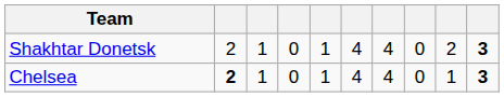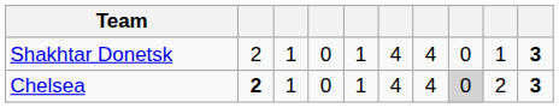Shakhtar Donetsk | column 9: 2 -> 1
Chelsea | column 8: no background -> lightgrey background
Chelsea | column 9: 1 -> 2
